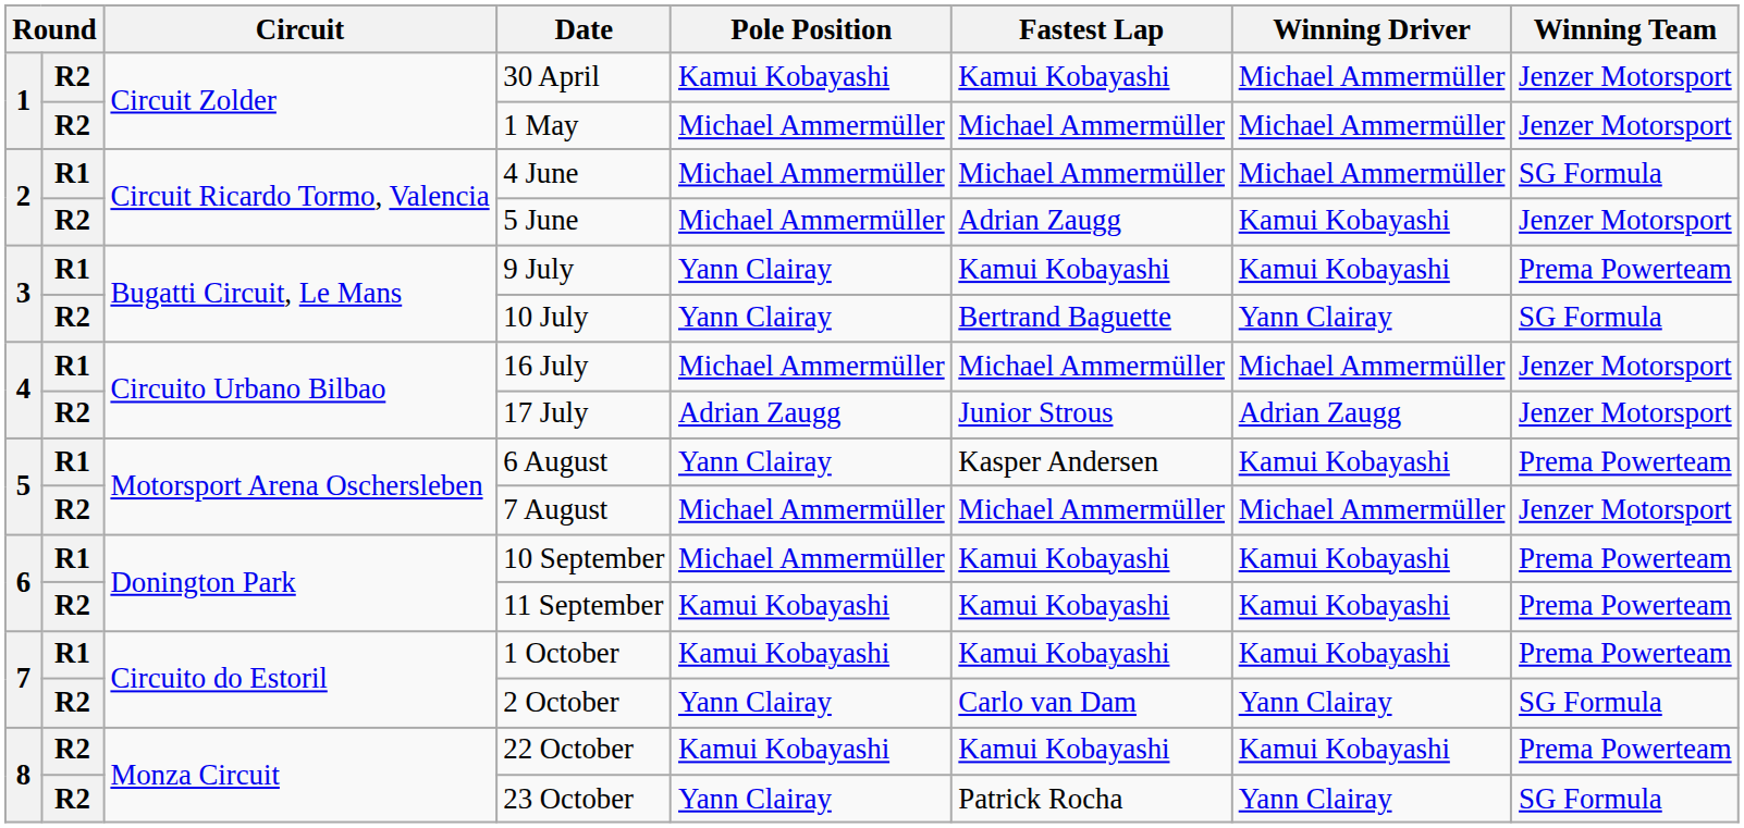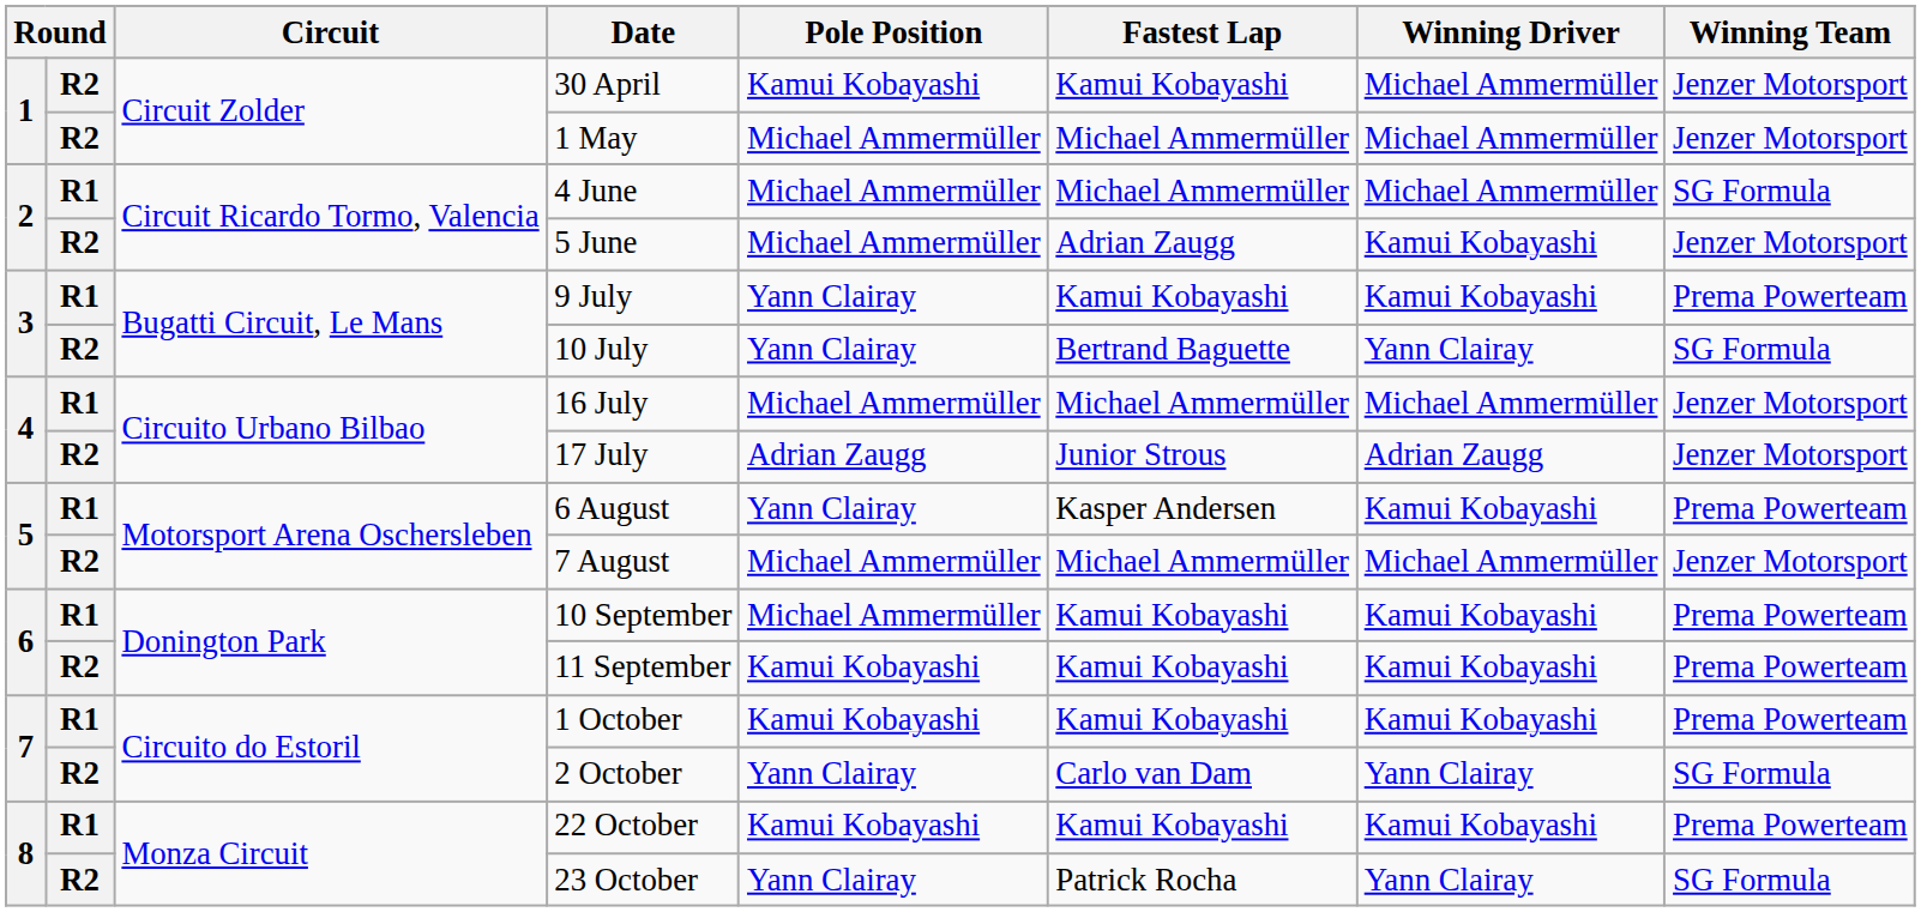22 October | column 2: R2 -> R1
